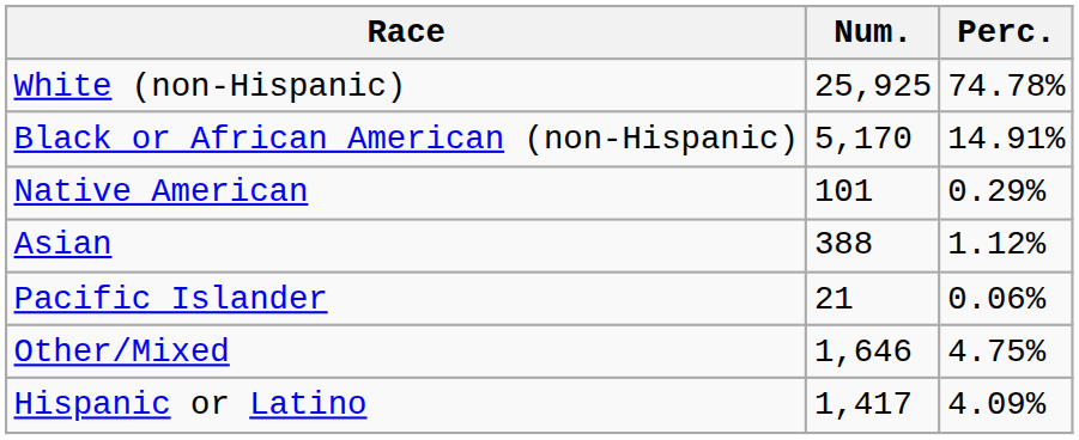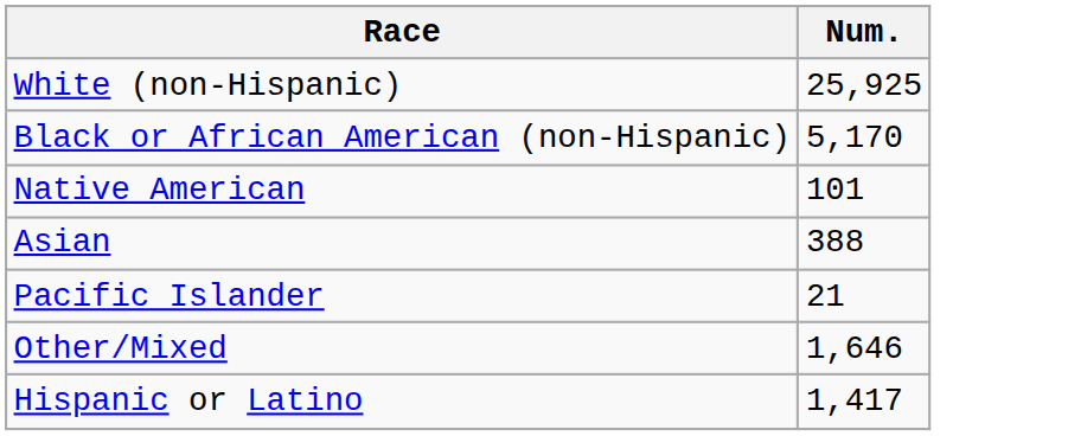- column: Perc. | 74.78% | 14.91% | 0.29% | 1.12% | 0.06% | 4.75% | 4.09%
